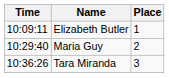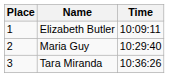columns swapped: Place <-> Time
